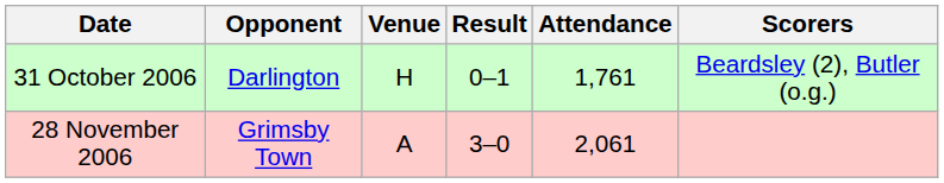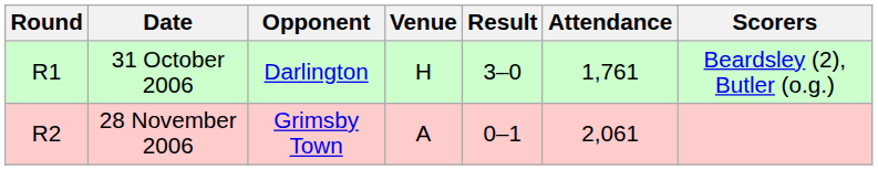+ column: Round | R1 | R2
31 October 2006 | Result: 0–1 -> 3–0
28 November 2006 | Result: 3–0 -> 0–1
